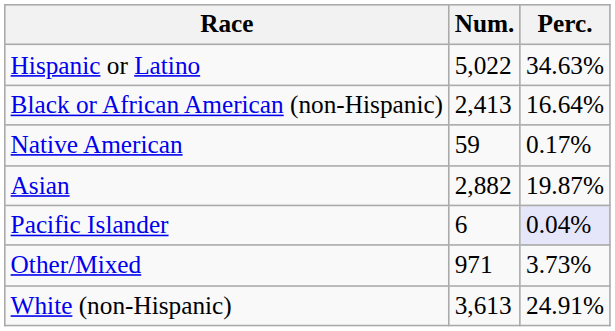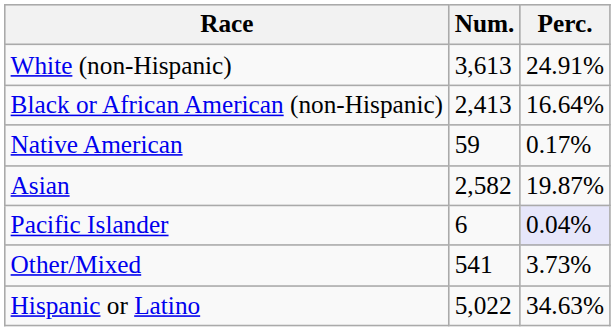rows swapped: White (non-Hispanic) <-> Hispanic or Latino
Asian | Num.: 2,882 -> 2,582
Other/Mixed | Num.: 971 -> 541
